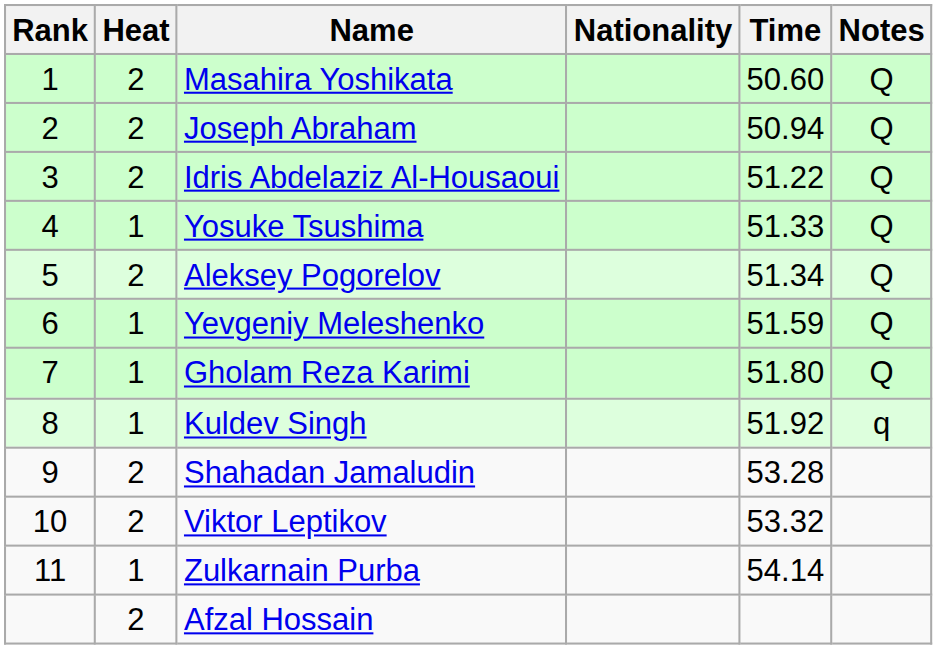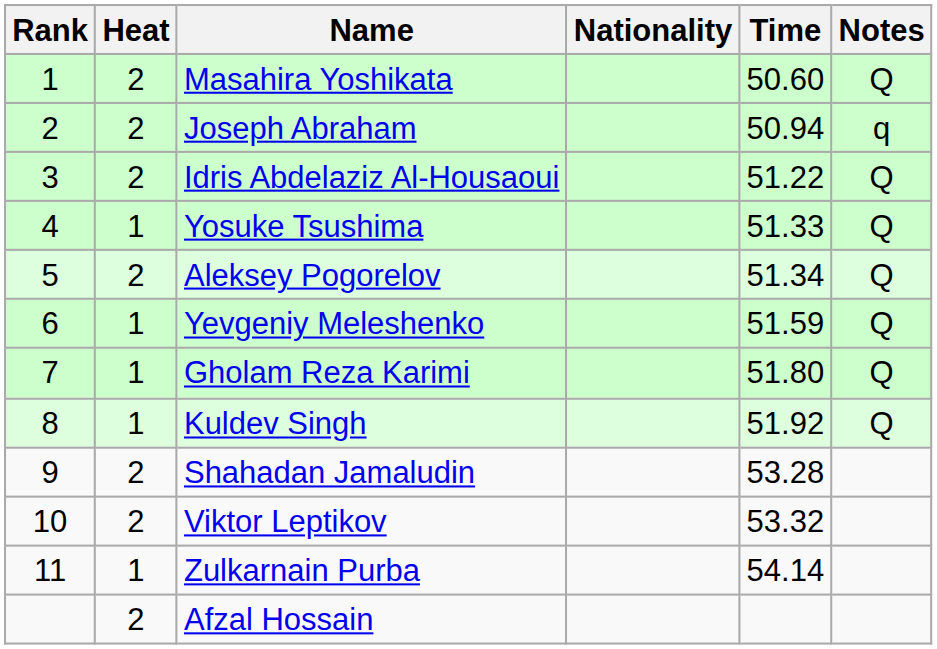Joseph Abraham | Notes: Q -> q
Kuldev Singh | Notes: q -> Q
